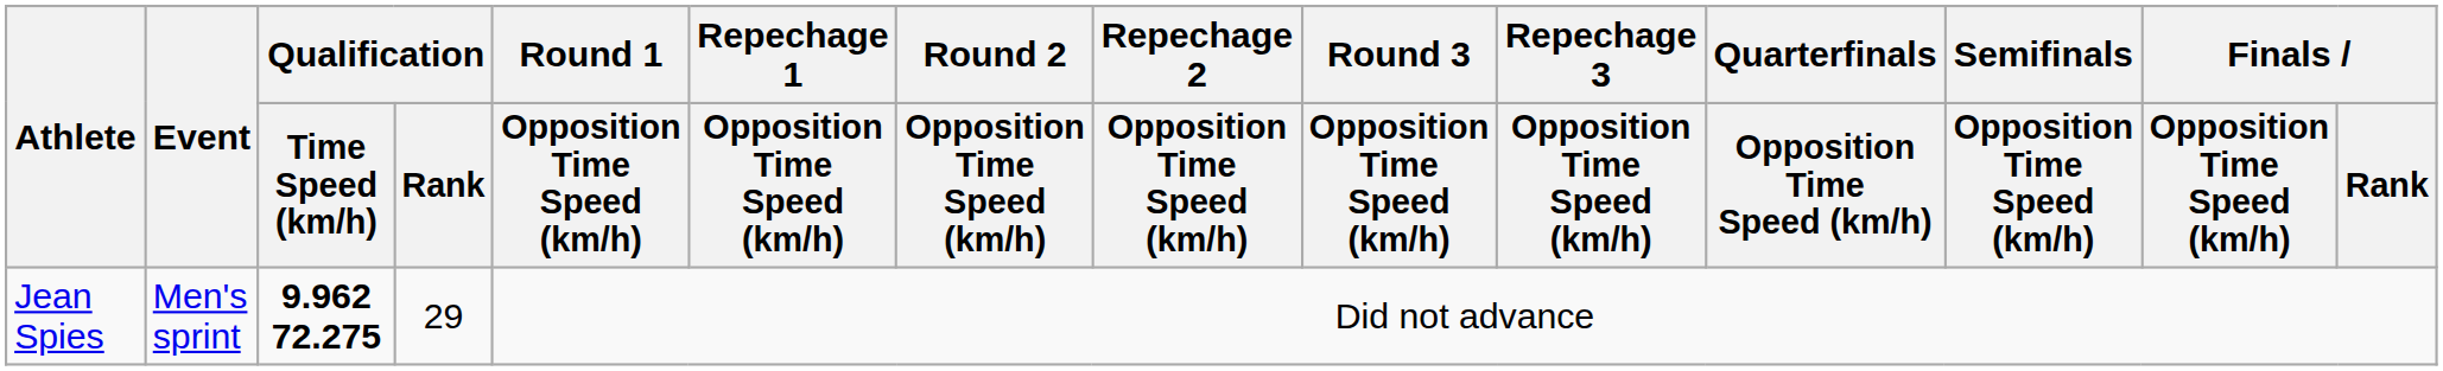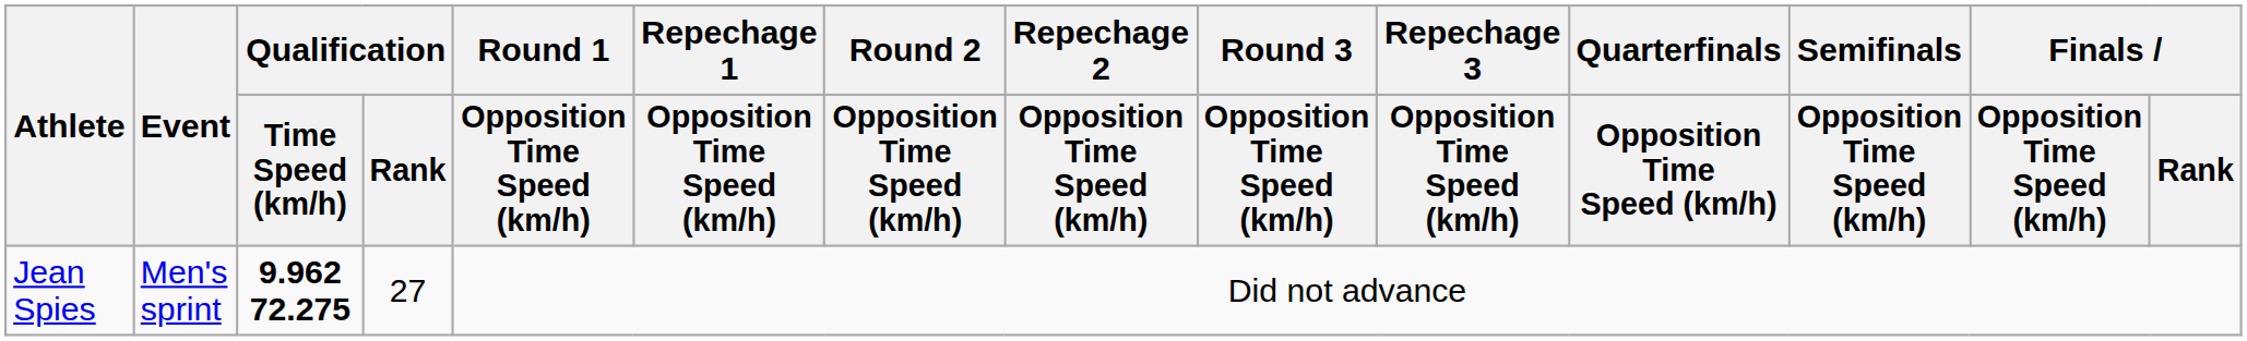Jean Spies | Qualification / Rank: 29 -> 27
